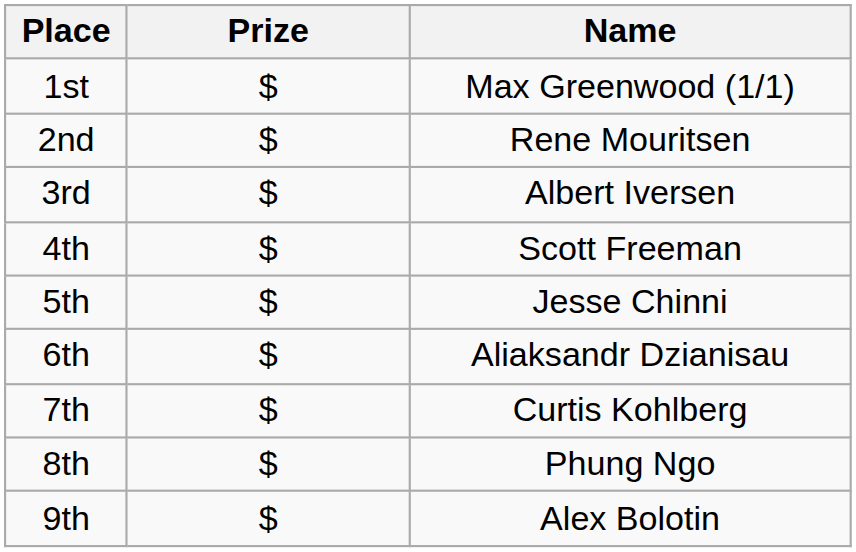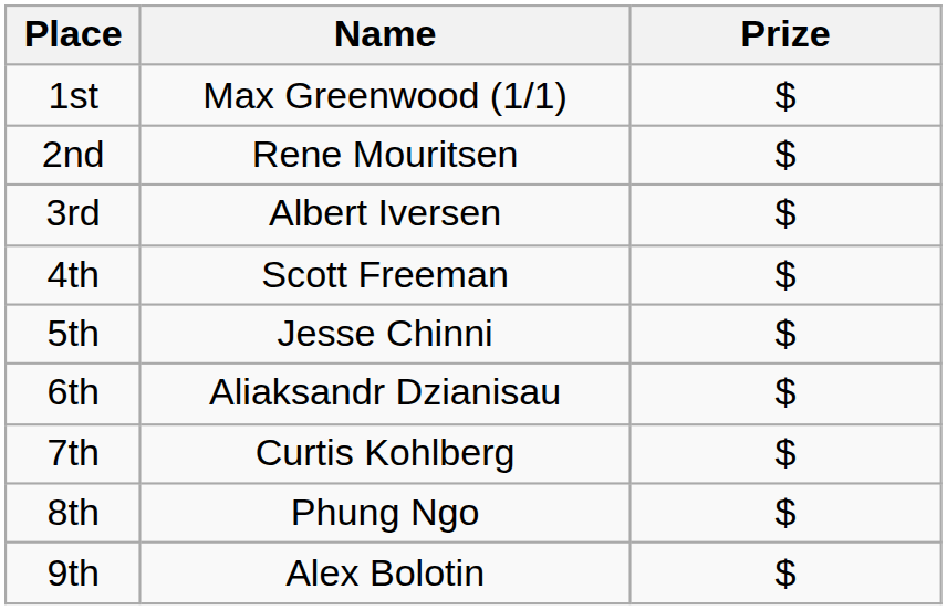columns swapped: Name <-> Prize
